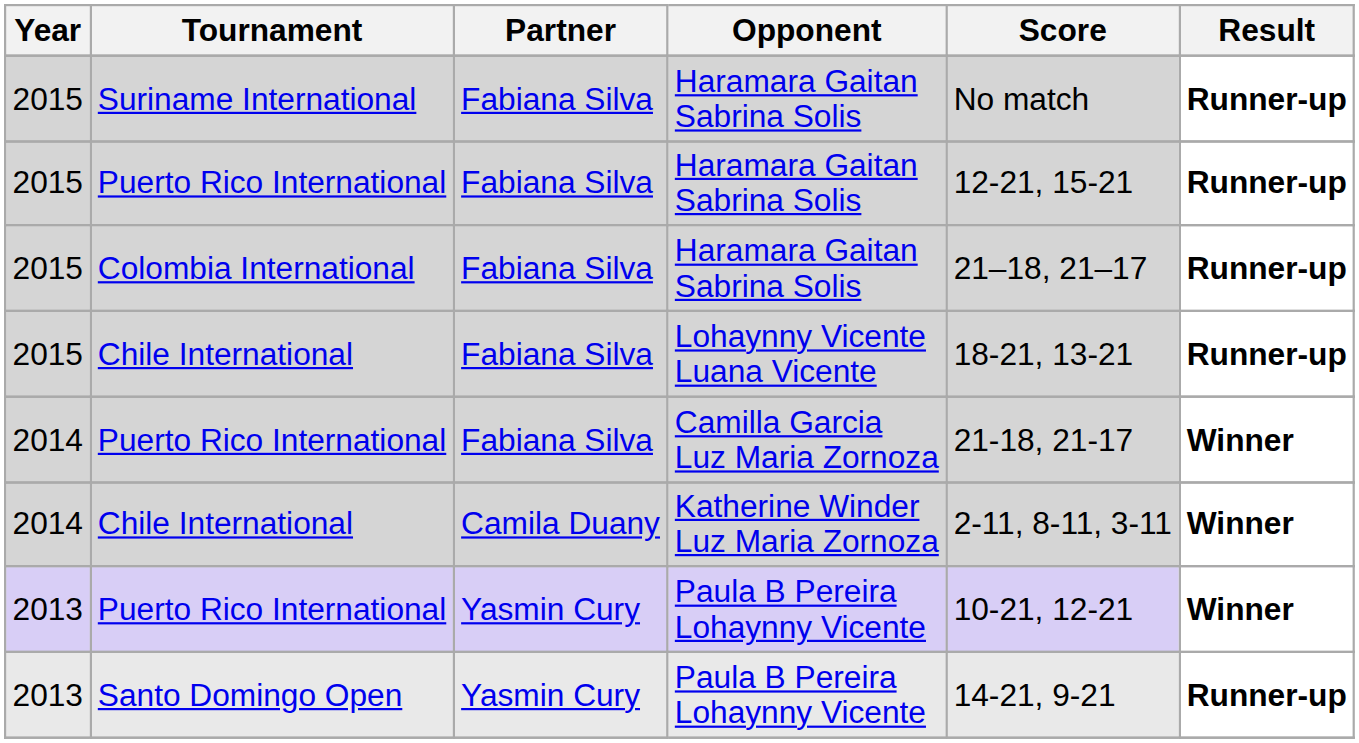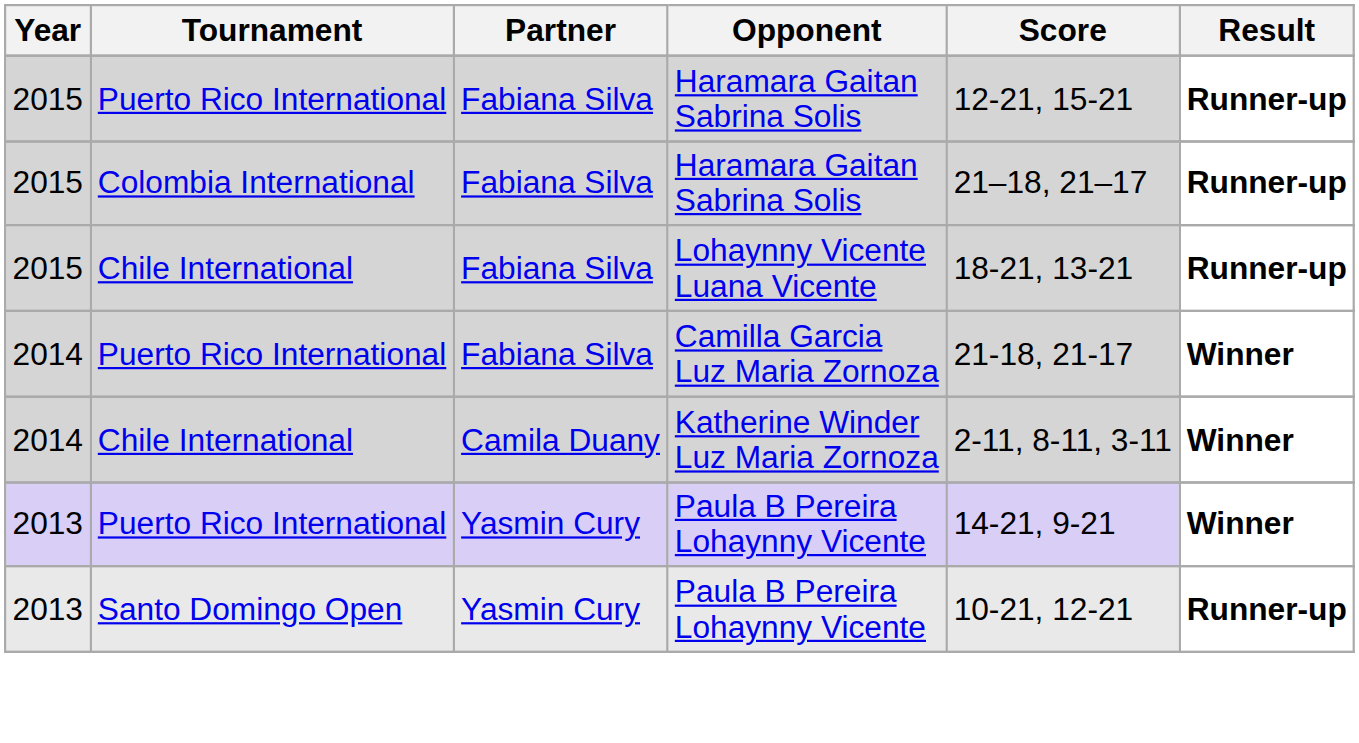- row: 2015 | Suriname International | Fabiana Silva | Haramara Gaitan Sabrina Solis | No match | Runner-up
Puerto Rico International / Paula B Pereira Lohaynny Vicente | Score: 10-21, 12-21 -> 14-21, 9-21
Santo Domingo Open | Score: 14-21, 9-21 -> 10-21, 12-21
